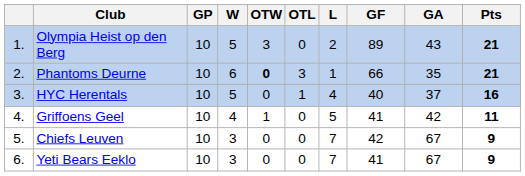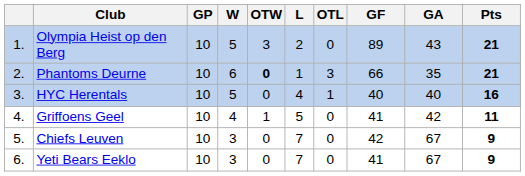columns swapped: OTL <-> L
HYC Herentals | GA: 37 -> 40
